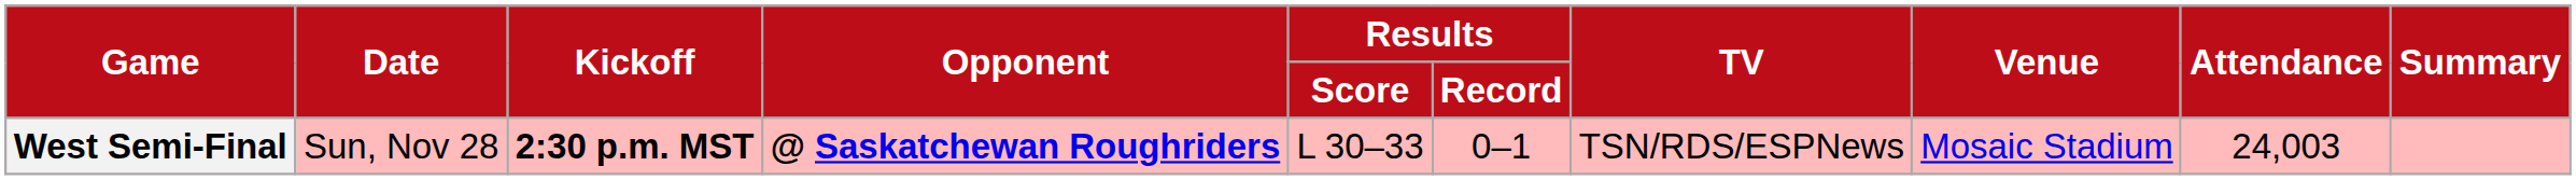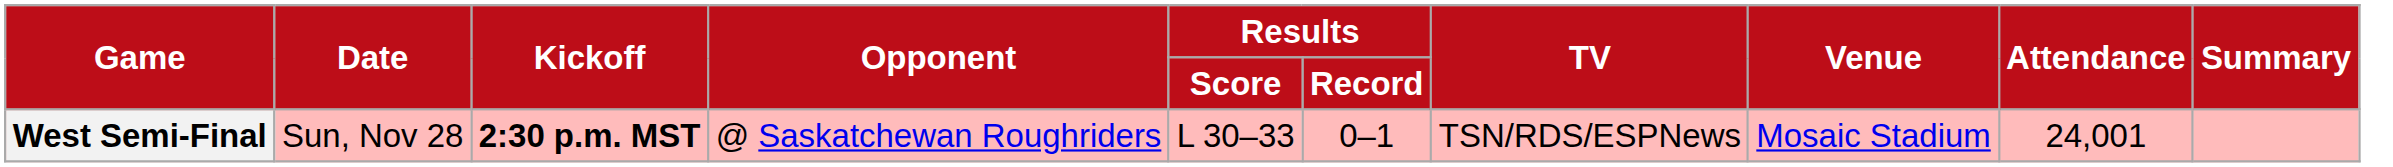West Semi-Final | Opponent: bold -> normal
West Semi-Final | Attendance: 24,003 -> 24,001
